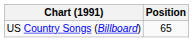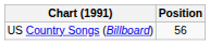US Country Songs (Billboard) | Position: 65 -> 56
